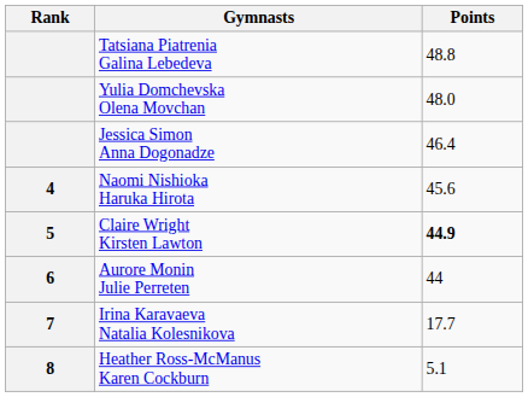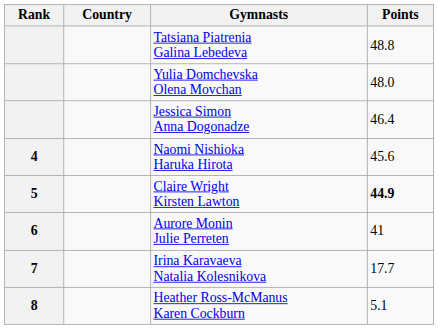+ column: Country
Aurore Monin Julie Perreten | Points: 44 -> 41
